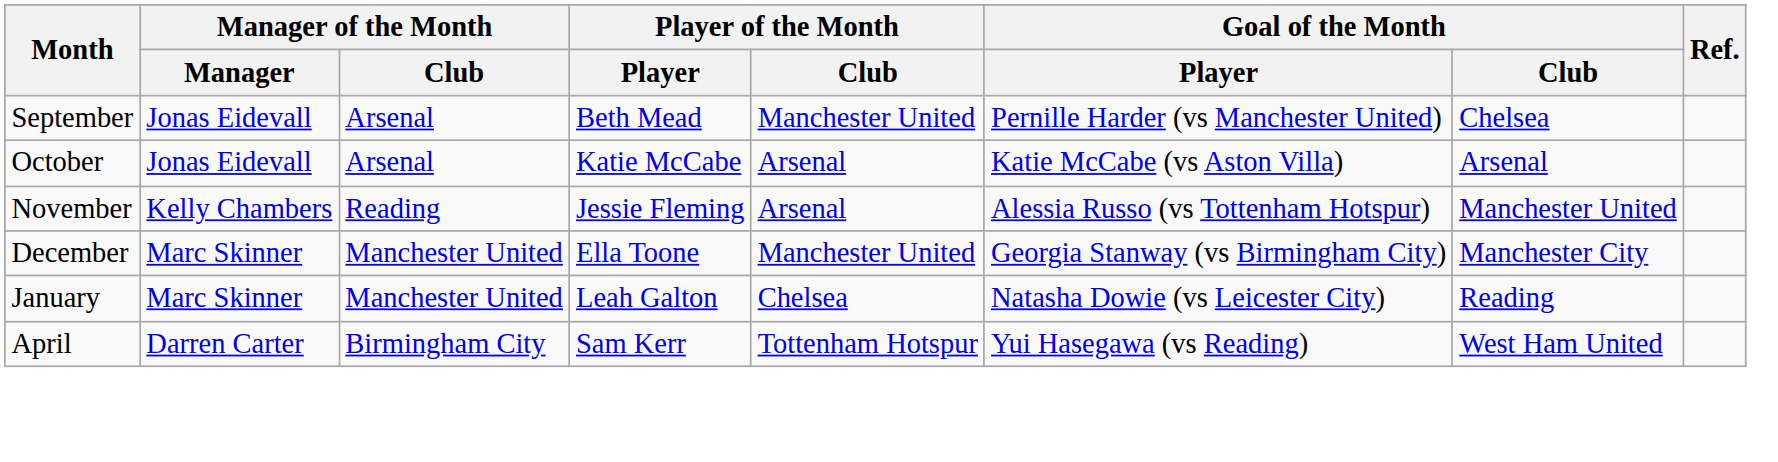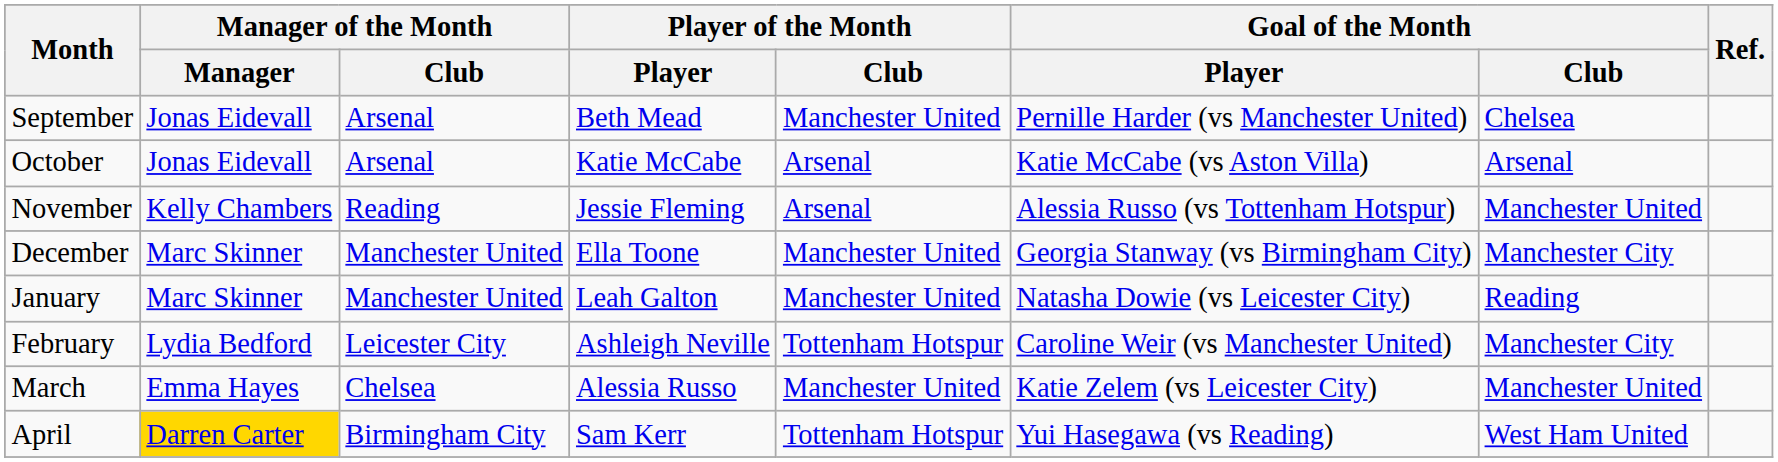January | Player of the Month / Club: Chelsea -> Manchester United
+ row: February | Lydia Bedford | Leicester City | Ashleigh Neville | Tottenham Hotspur | Caroline Weir (vs Manchester United) | Manchester City
+ row: March | Emma Hayes | Chelsea | Alessia Russo | Manchester United | Katie Zelem (vs Leicester City) | Manchester United
April | Manager of the Month / Manager: no background -> gold background
